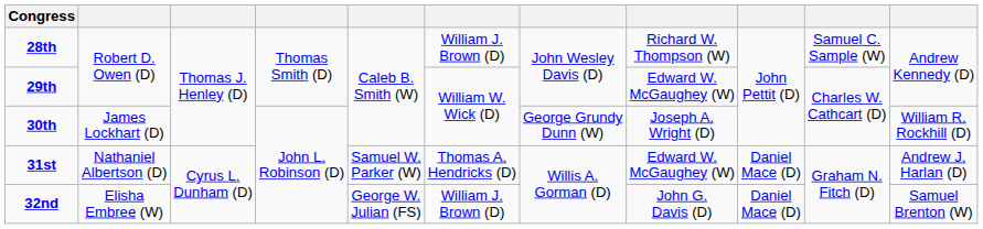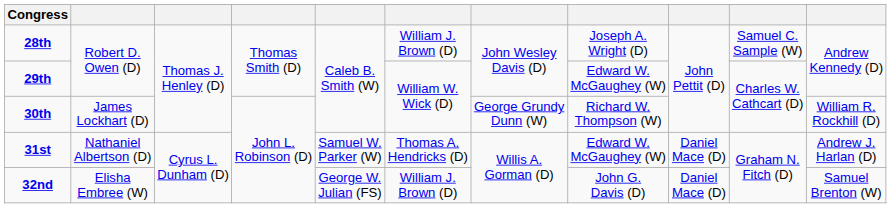28th | column 8: Richard W. Thompson (W) -> Joseph A. Wright (D)
30th | column 8: Joseph A. Wright (D) -> Richard W. Thompson (W)
